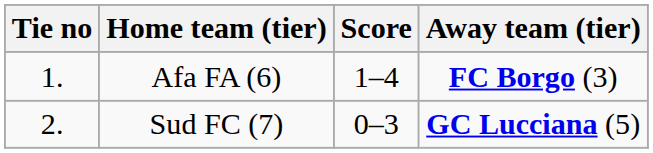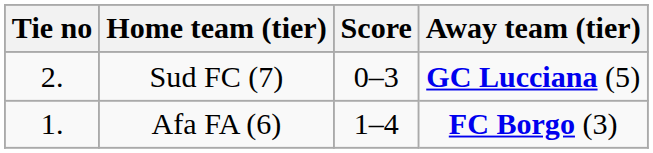rows swapped: Afa FA (6) <-> Sud FC (7)
